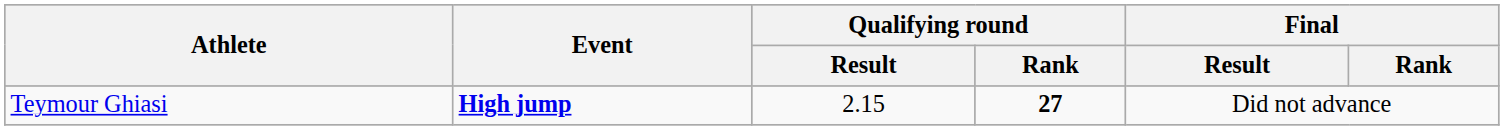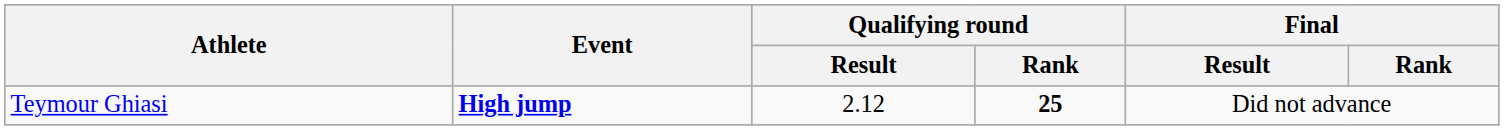Teymour Ghiasi | Qualifying round / Result: 2.15 -> 2.12
Teymour Ghiasi | Qualifying round / Rank: 27 -> 25
